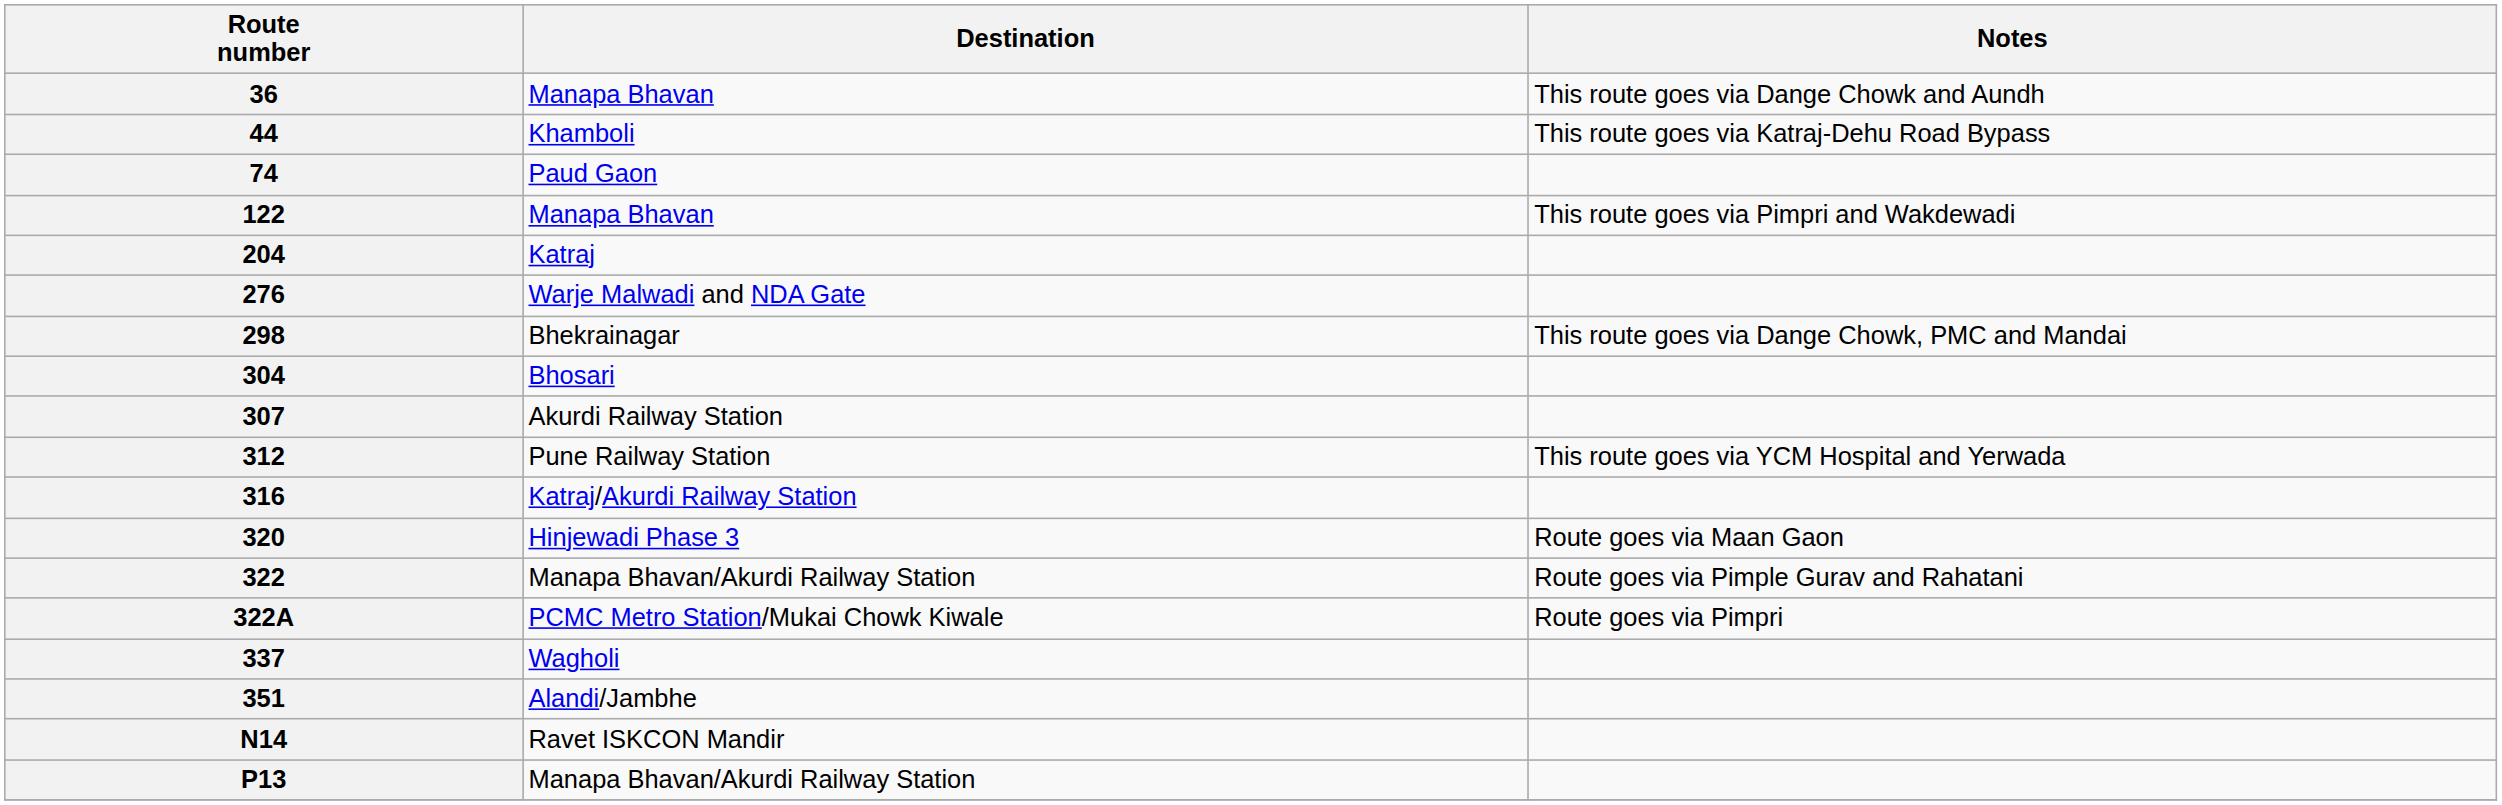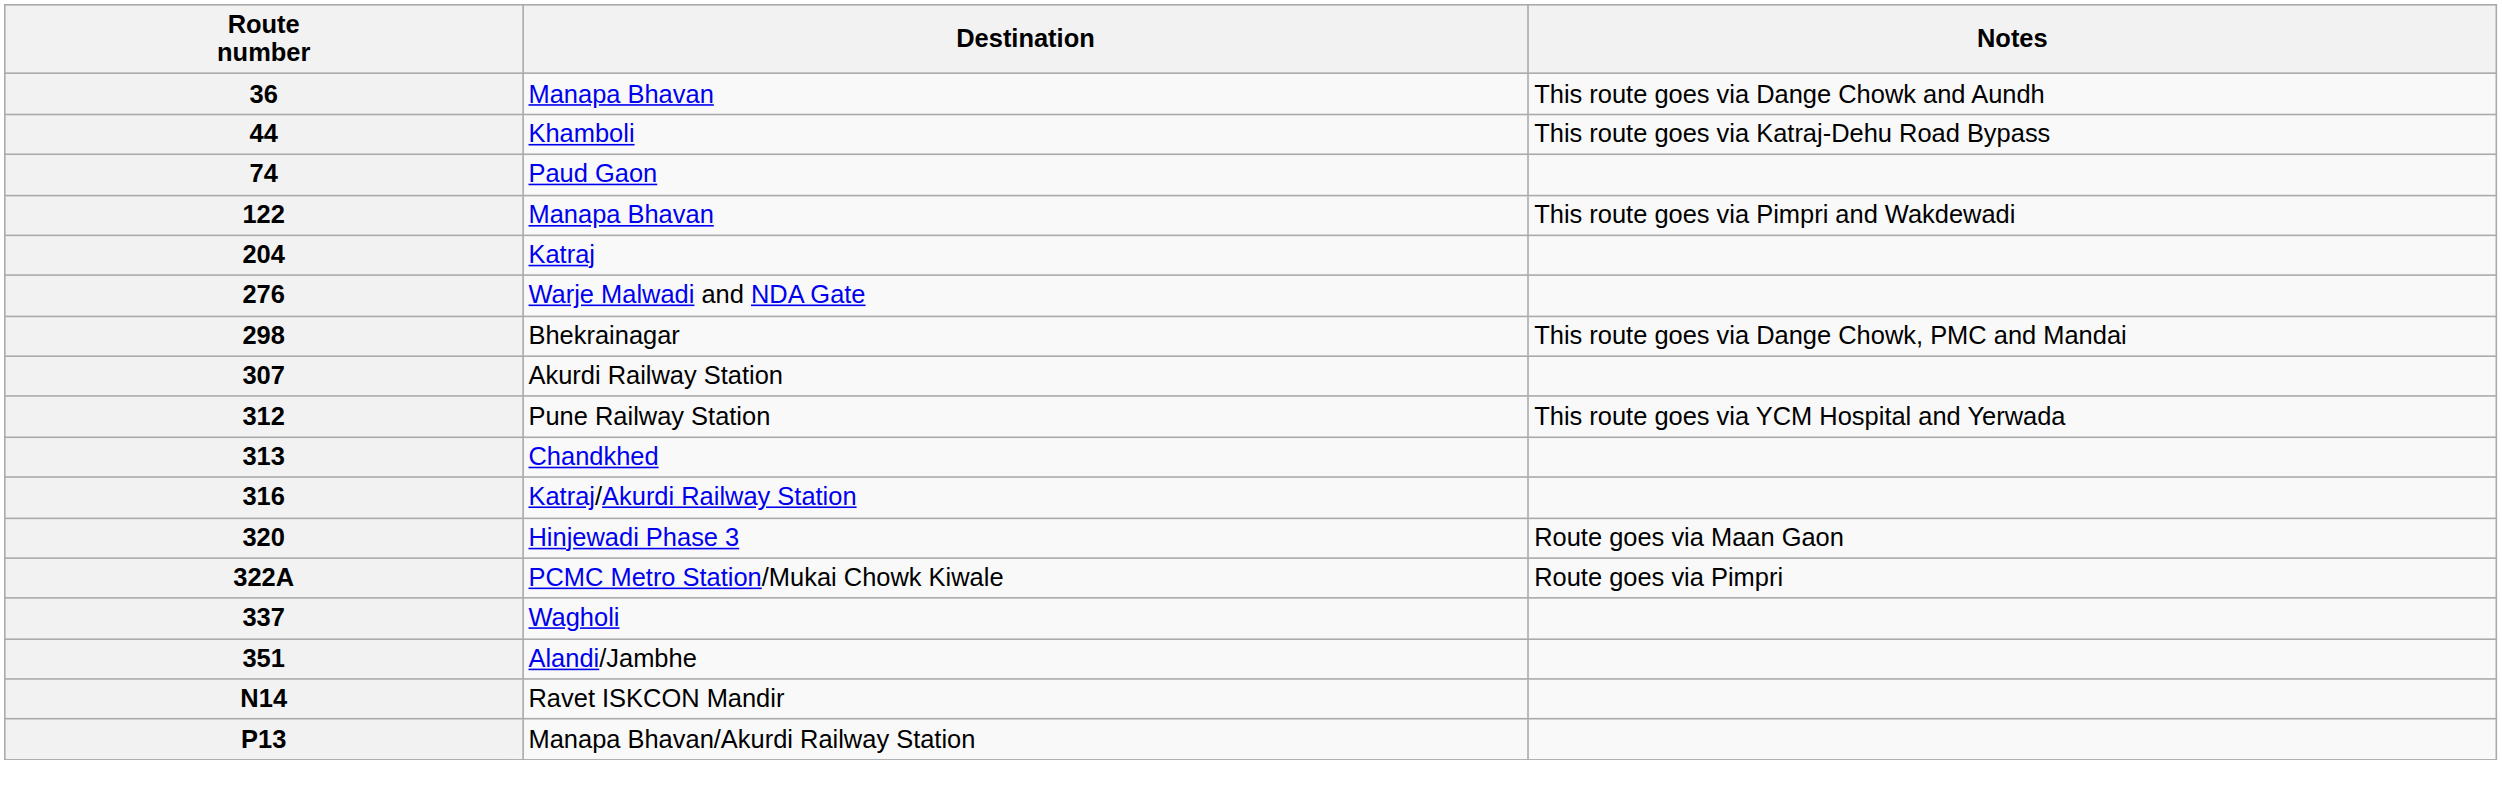- row: 304 | Bhosari
+ row: 313 | Chandkhed
- row: 322 | Manapa Bhavan/Akurdi Railway Station | Route goes via Pimple Gurav and Rahatani
